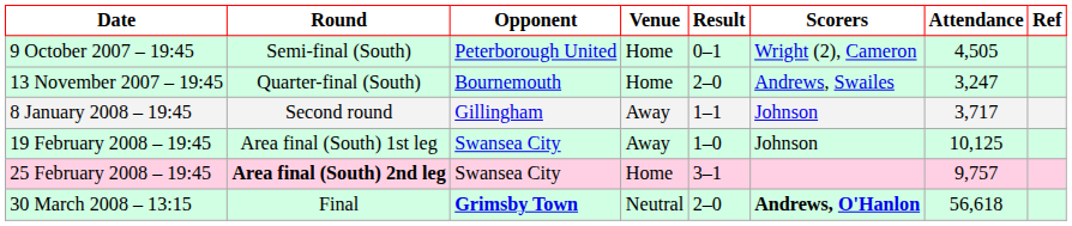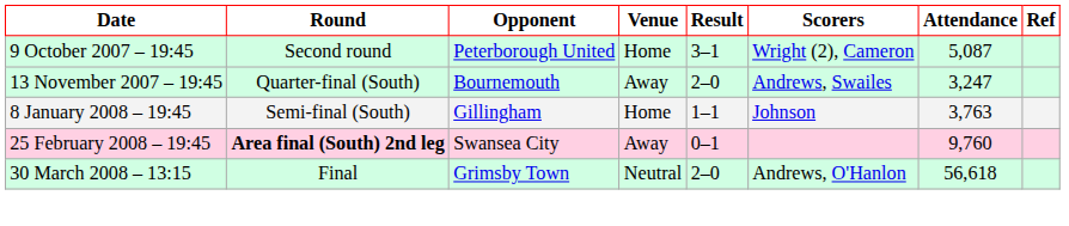9 October 2007 – 19:45 | Round: Semi-final (South) -> Second round
9 October 2007 – 19:45 | Result: 0–1 -> 3–1
9 October 2007 – 19:45 | Attendance: 4,505 -> 5,087
13 November 2007 – 19:45 | Venue: Home -> Away
8 January 2008 – 19:45 | Round: Second round -> Semi-final (South)
8 January 2008 – 19:45 | Venue: Away -> Home
8 January 2008 – 19:45 | Attendance: 3,717 -> 3,763
- row: 19 February 2008 – 19:45 | Area final (South) 1st leg | Swansea City | Away | 1–0 | Johnson | 10,125
25 February 2008 – 19:45 | Venue: Home -> Away
25 February 2008 – 19:45 | Result: 3–1 -> 0–1
25 February 2008 – 19:45 | Attendance: 9,757 -> 9,760
30 March 2008 – 13:15 | Opponent: bold -> normal
30 March 2008 – 13:15 | Scorers: bold -> normal
